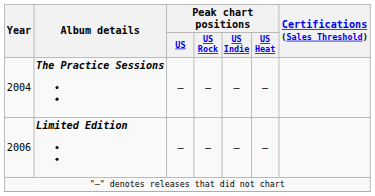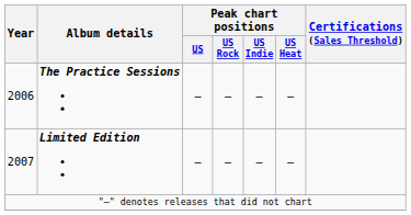The Practice Sessions | Year: 2004 -> 2006
Limited Edition | Year: 2006 -> 2007
